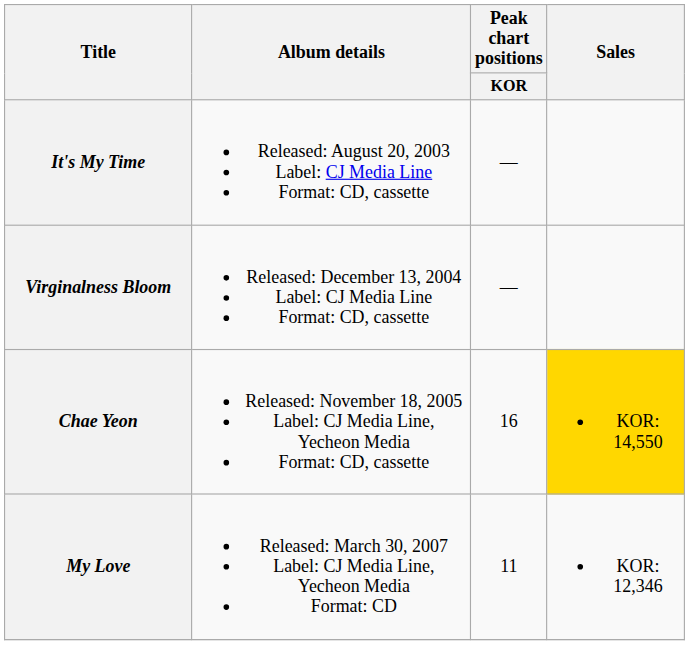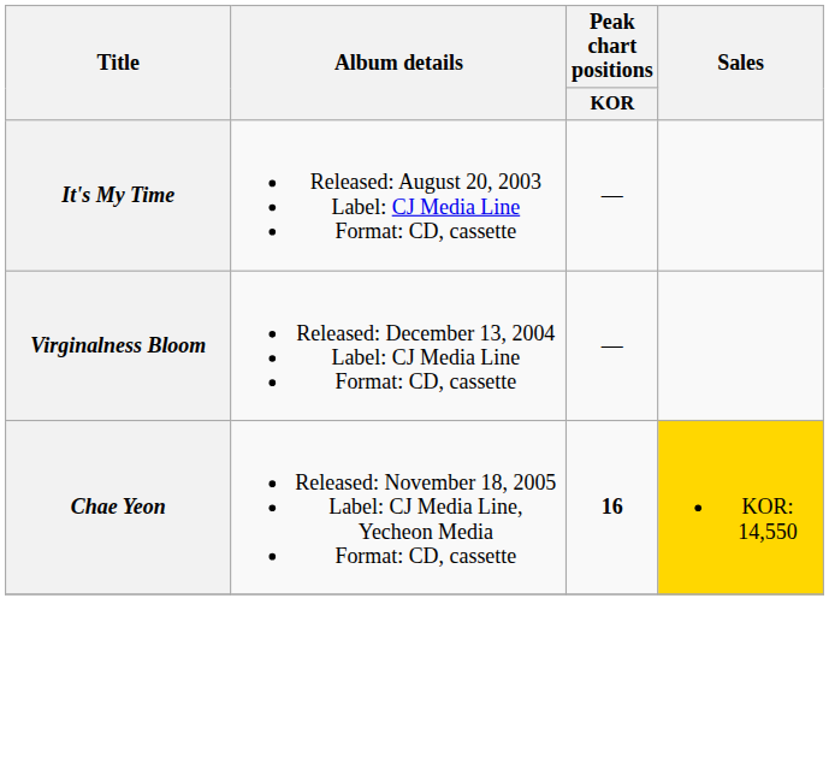Chae Yeon | Peak chart positions / KOR: normal -> bold
- row: My Love | Released: March 30, 2007 Label: CJ Media Line, Yecheon Media Format: CD | 11 | KOR: 12,346
